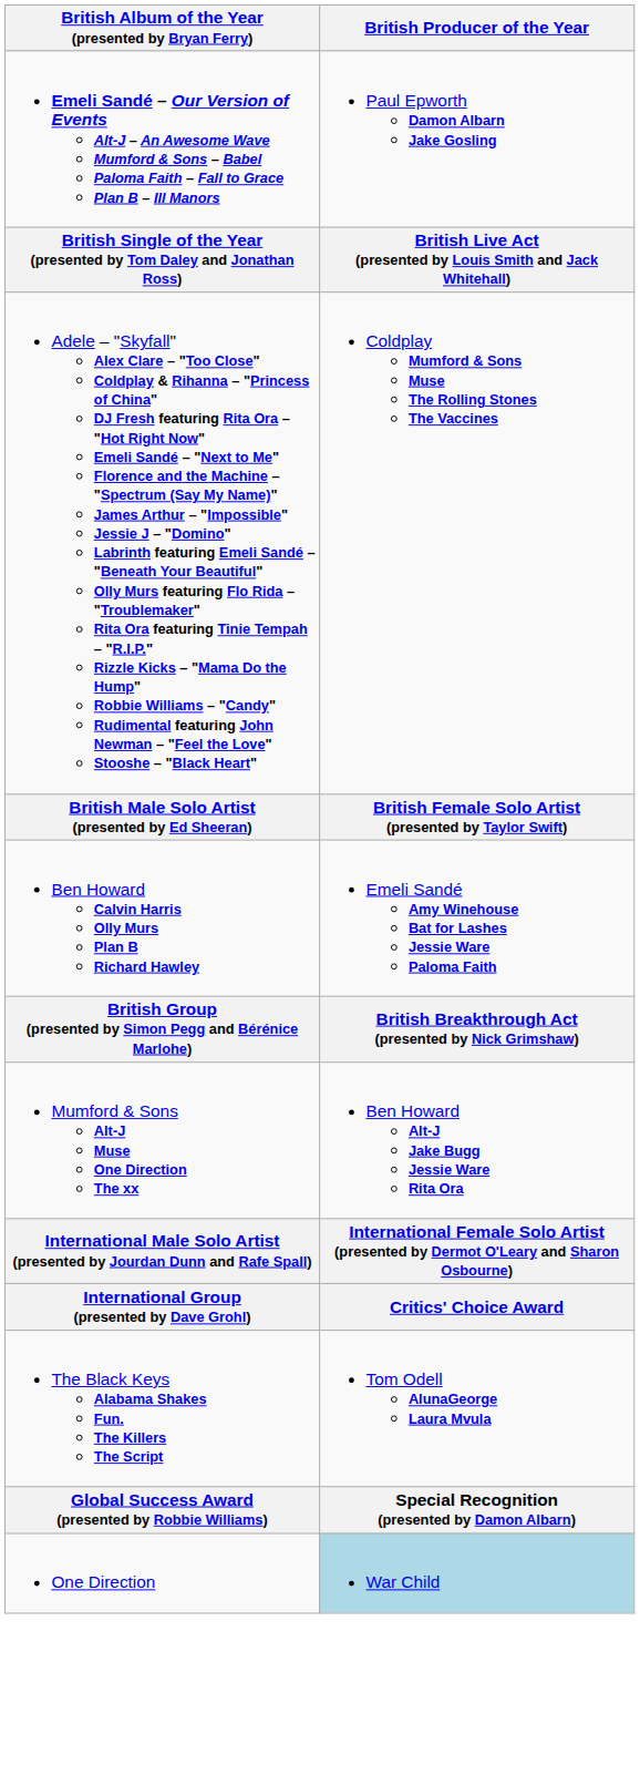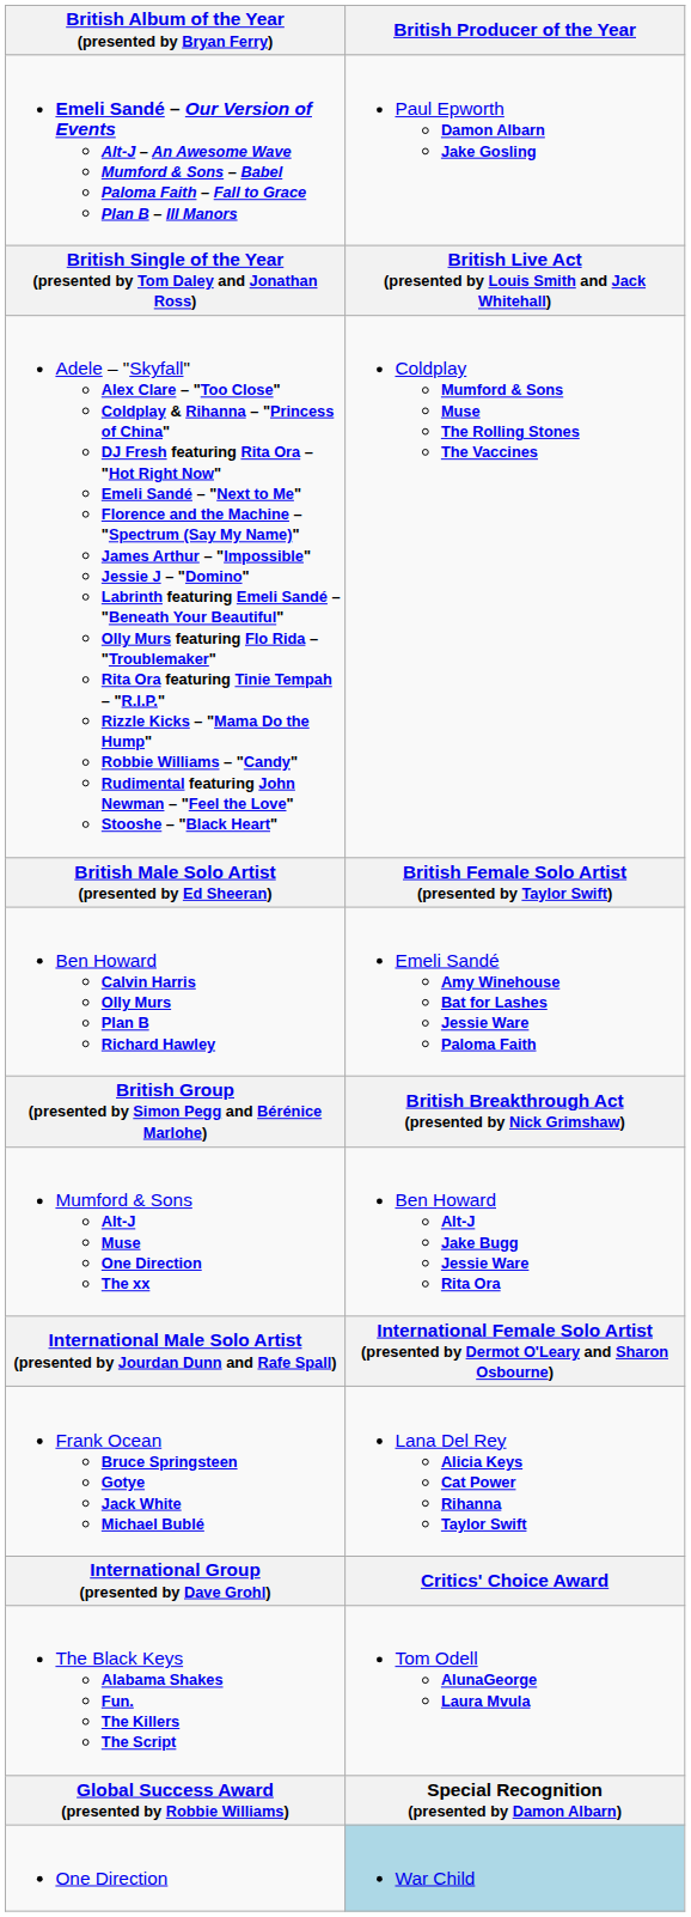+ row: Frank Ocean Bruce Springsteen Gotye Jack White Michael Bublé | Lana Del Rey Alicia Keys Cat Power Rihanna Taylor Swift
